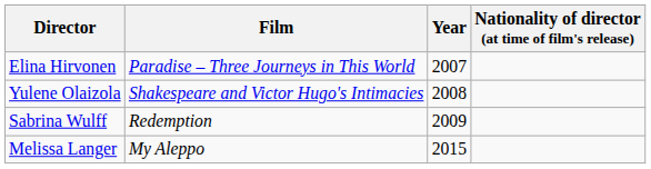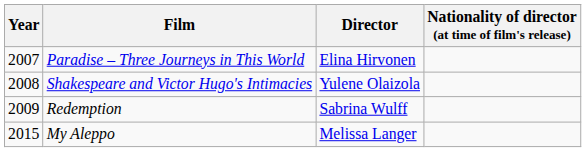columns swapped: Year <-> Director
